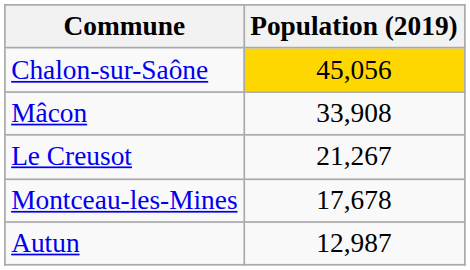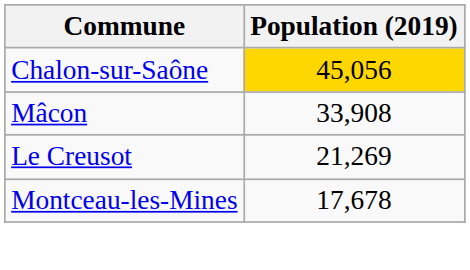Le Creusot | Population (2019): 21,267 -> 21,269
- row: Autun | 12,987
